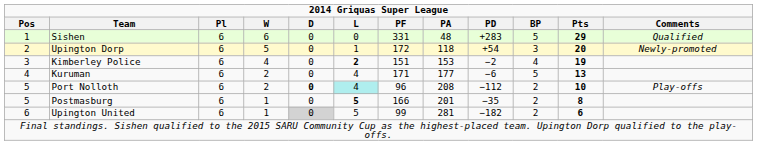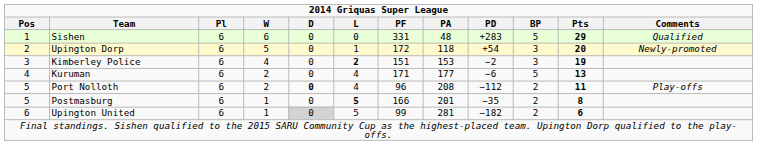Kimberley Police | BP: 4 -> 3
Port Nolloth | L: paleturquoise background -> no background
Port Nolloth | Pts: 10 -> 11
